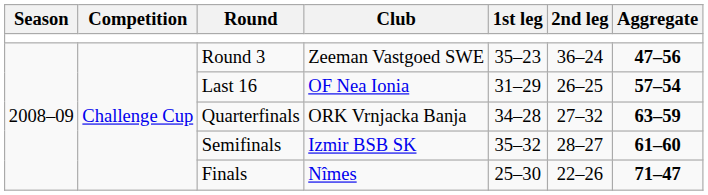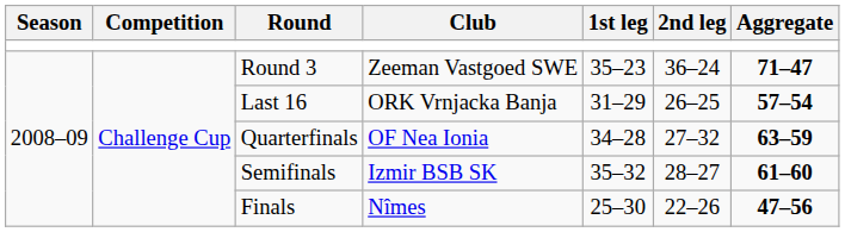Round 3 | Aggregate: 47–56 -> 71–47
Last 16 | Club: OF Nea Ionia -> ORK Vrnjacka Banja
Quarterfinals | Club: ORK Vrnjacka Banja -> OF Nea Ionia
Finals | Aggregate: 71–47 -> 47–56
